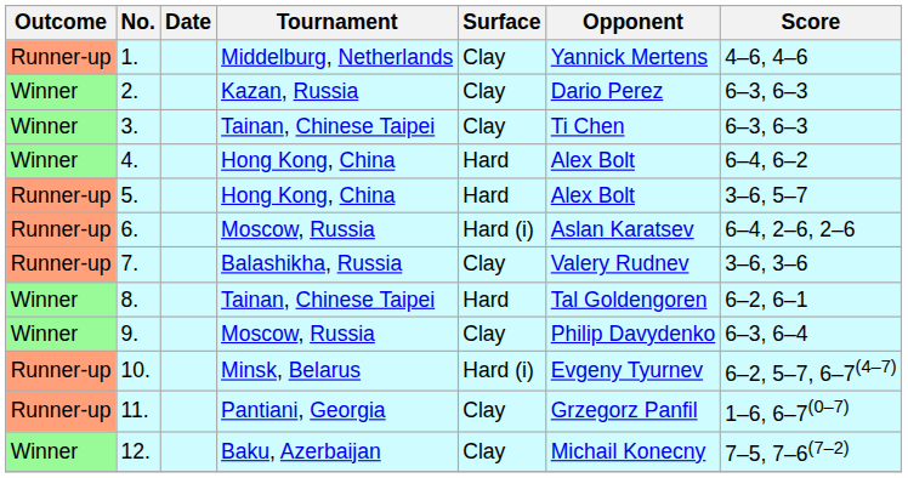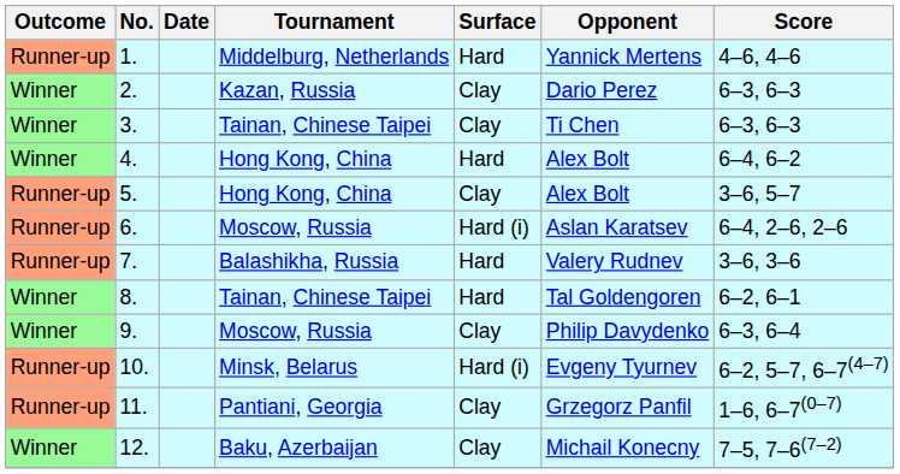1. | Surface: Clay -> Hard
5. | Surface: Hard -> Clay
7. | Surface: Clay -> Hard
